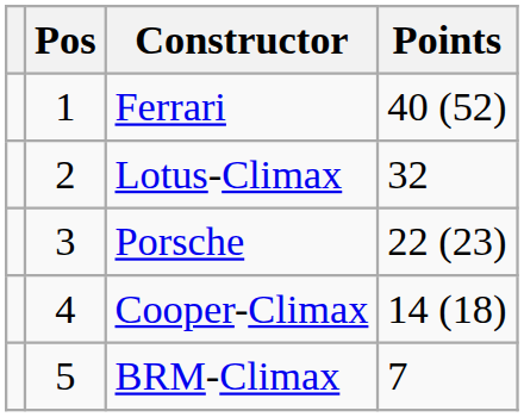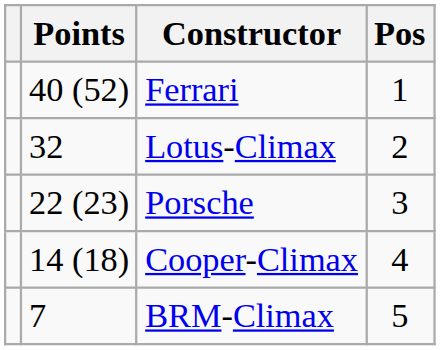columns swapped: Pos <-> Points
